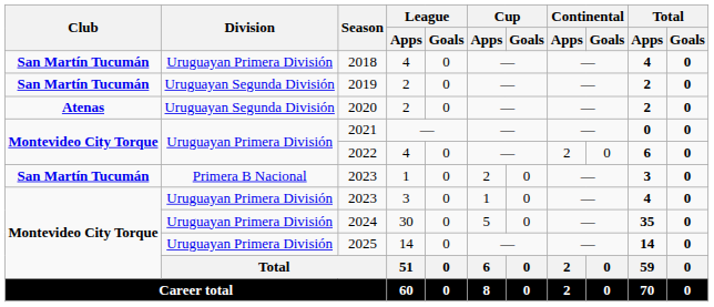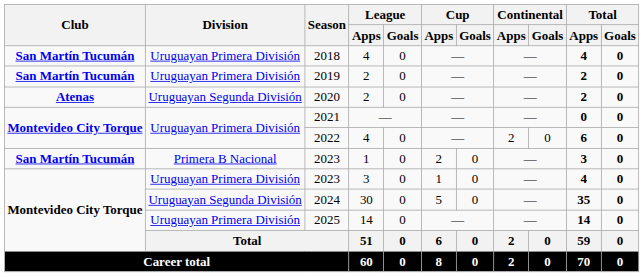2019 | Division: Uruguayan Segunda División -> Uruguayan Primera División
2024 | Division: Uruguayan Primera División -> Uruguayan Segunda División
